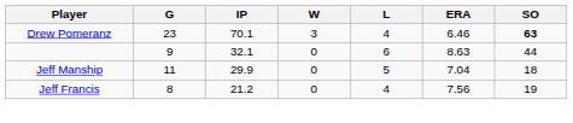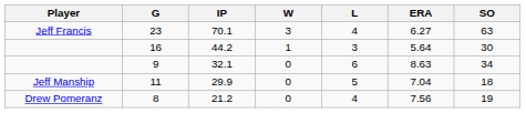23 | Player: Drew Pomeranz -> Jeff Francis
23 | ERA: 6.46 -> 6.27
23 | SO: bold -> normal
+ row: 16 | 44.2 | 1 | 3 | 5.64 | 30
9 | SO: 44 -> 34
8 | Player: Jeff Francis -> Drew Pomeranz
